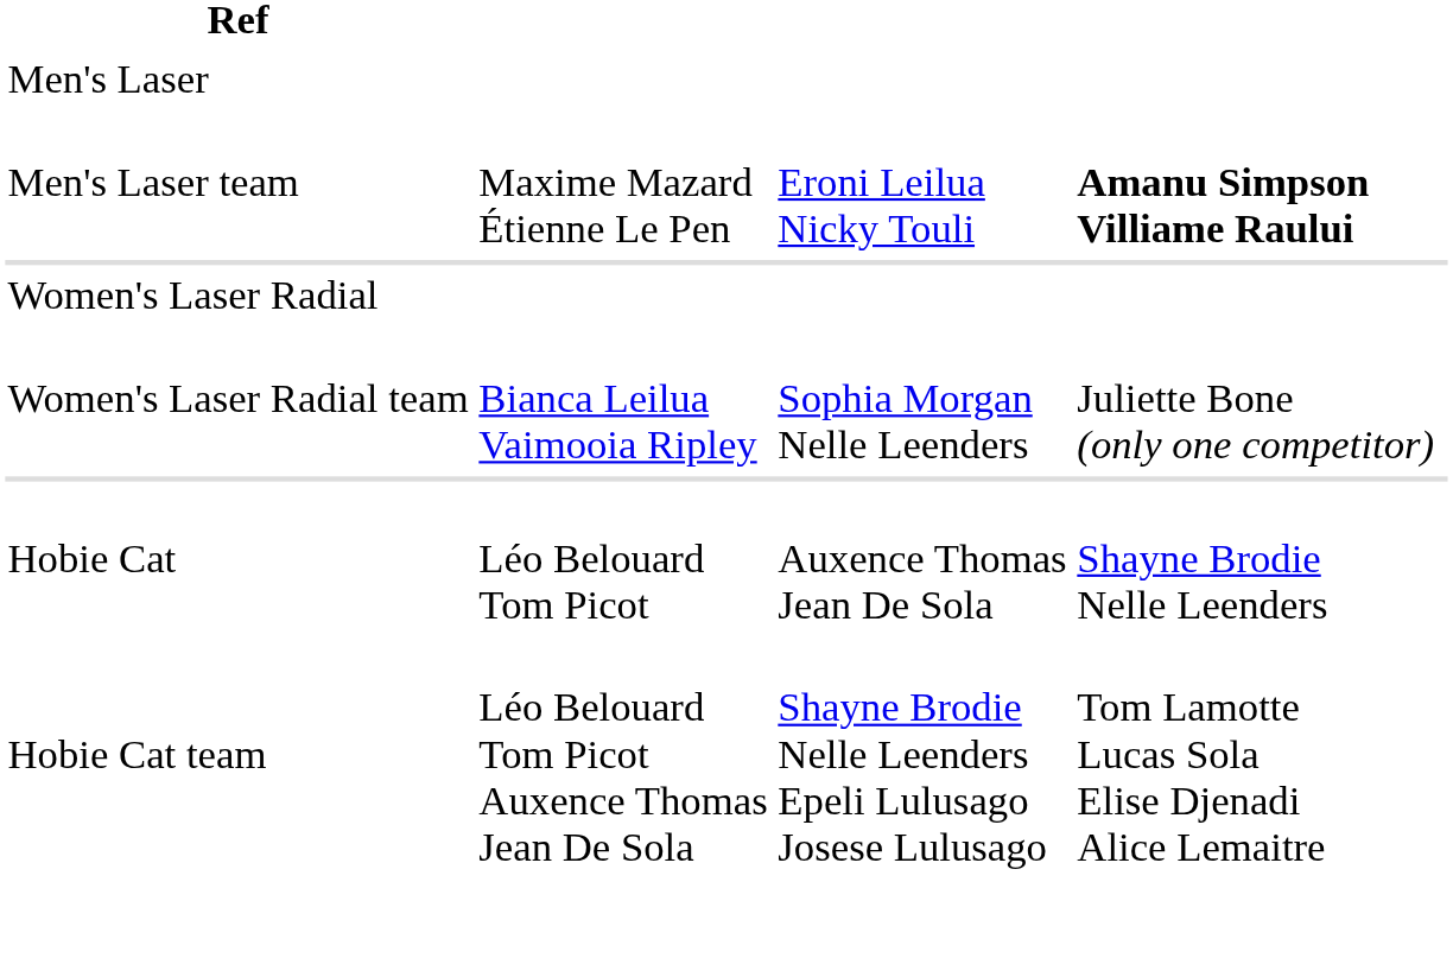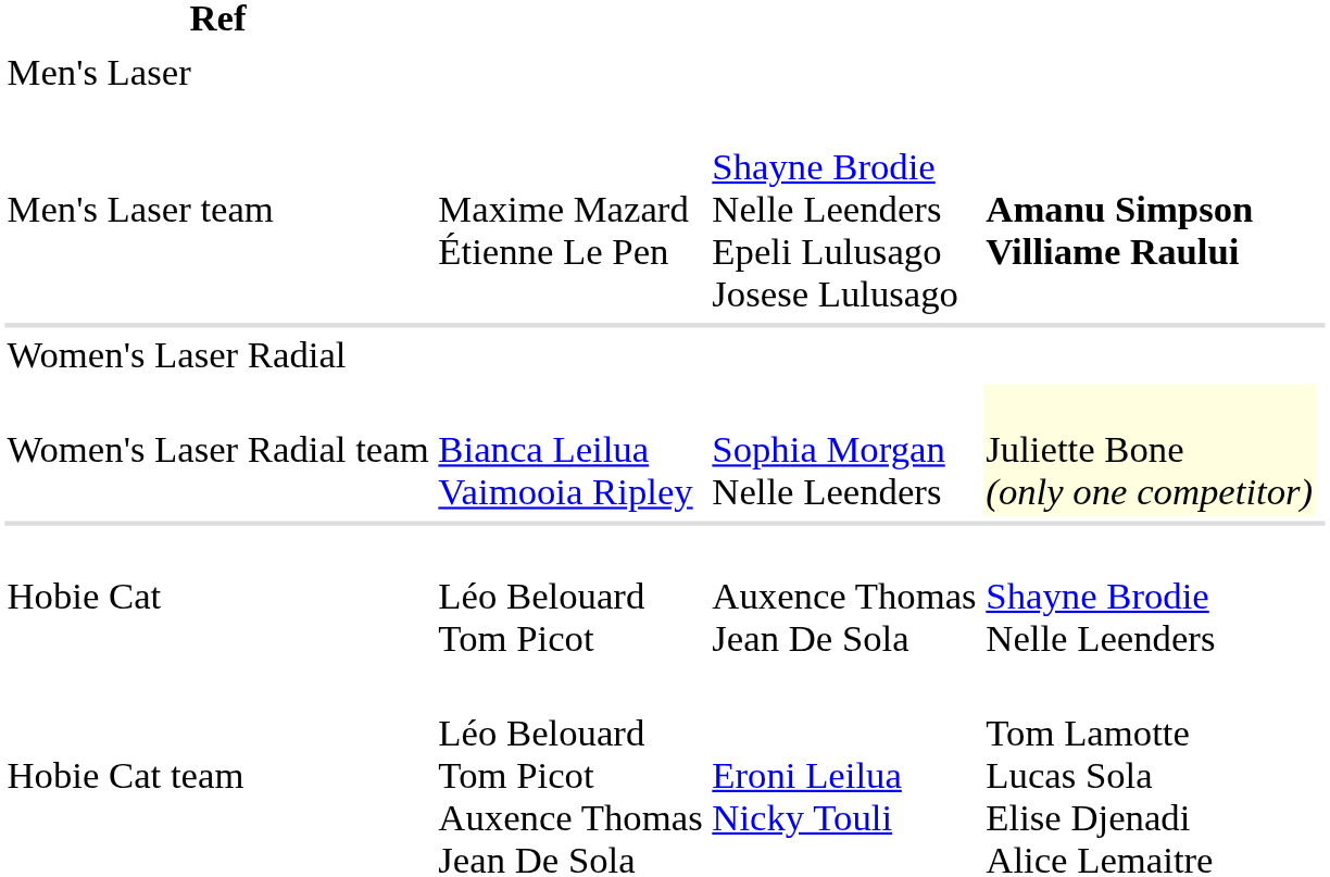Men's Laser team | column 3: Eroni Leilua Nicky Touli -> Shayne Brodie Nelle Leenders Epeli Lulusago Josese Lulusago
Women's Laser Radial team | column 4: no background -> lightyellow background
Hobie Cat team | column 3: Shayne Brodie Nelle Leenders Epeli Lulusago Josese Lulusago -> Eroni Leilua Nicky Touli
